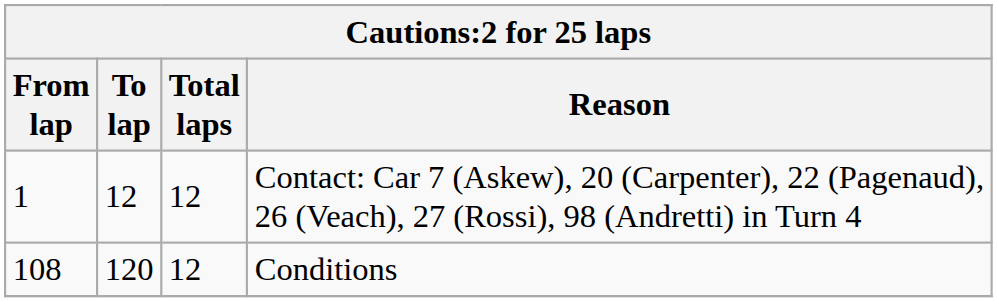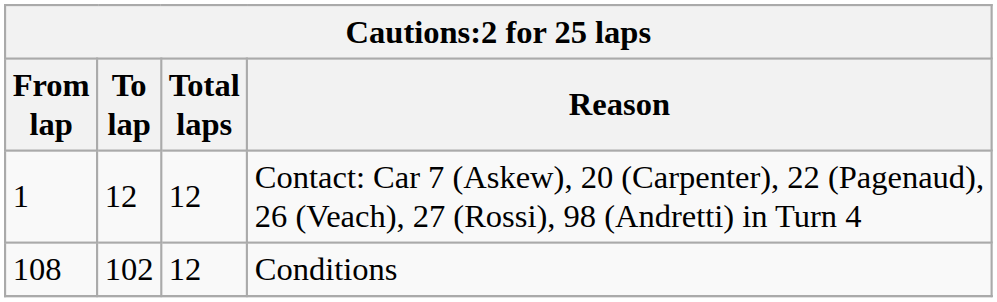Conditions | To lap: 120 -> 102
